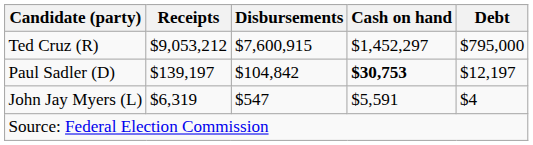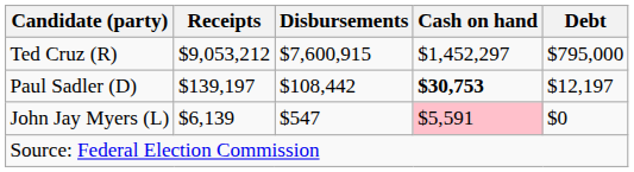Paul Sadler (D) | Disbursements: $104,842 -> $108,442
John Jay Myers (L) | Receipts: $6,319 -> $6,139
John Jay Myers (L) | Cash on hand: no background -> pink background
John Jay Myers (L) | Debt: $4 -> $0
